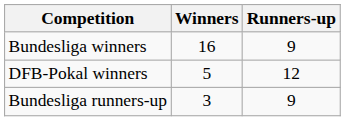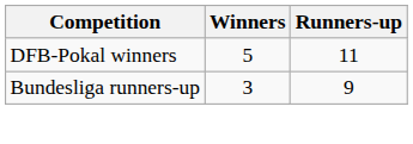- row: Bundesliga winners | 16 | 9
DFB-Pokal winners | Runners-up: 12 -> 11
